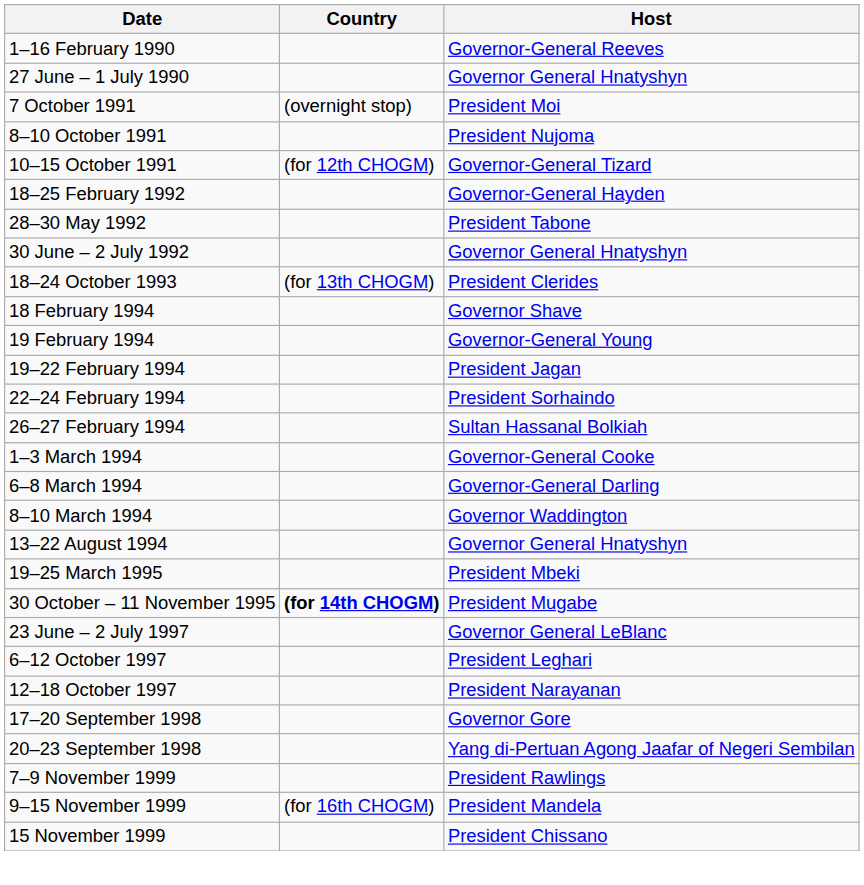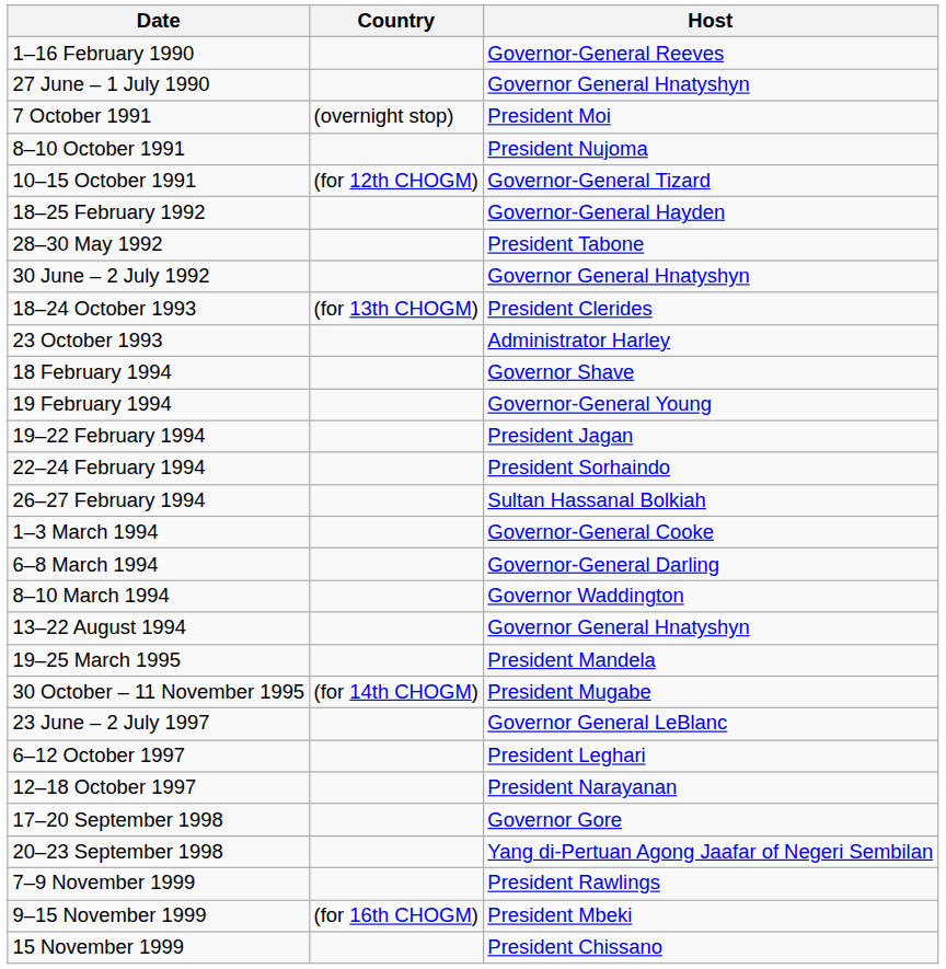+ row: 23 October 1993 | Administrator Harley
19–25 March 1995 | Host: President Mbeki -> President Mandela
30 October – 11 November 1995 | Country: bold -> normal
9–15 November 1999 | Host: President Mandela -> President Mbeki
